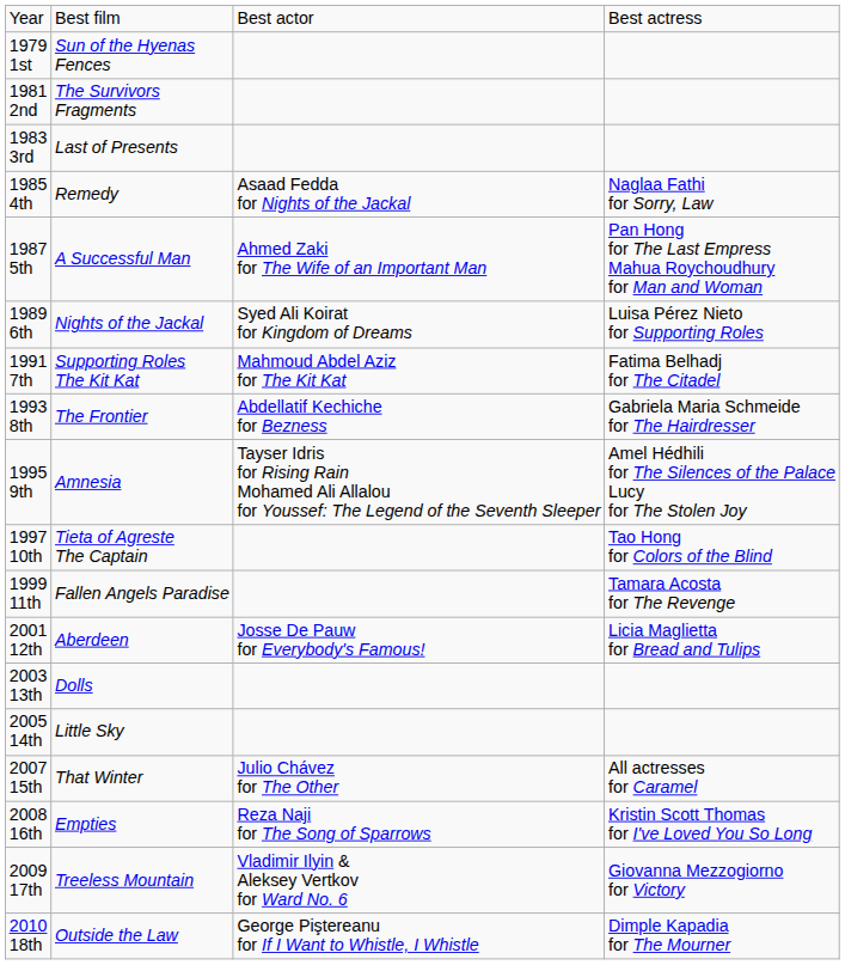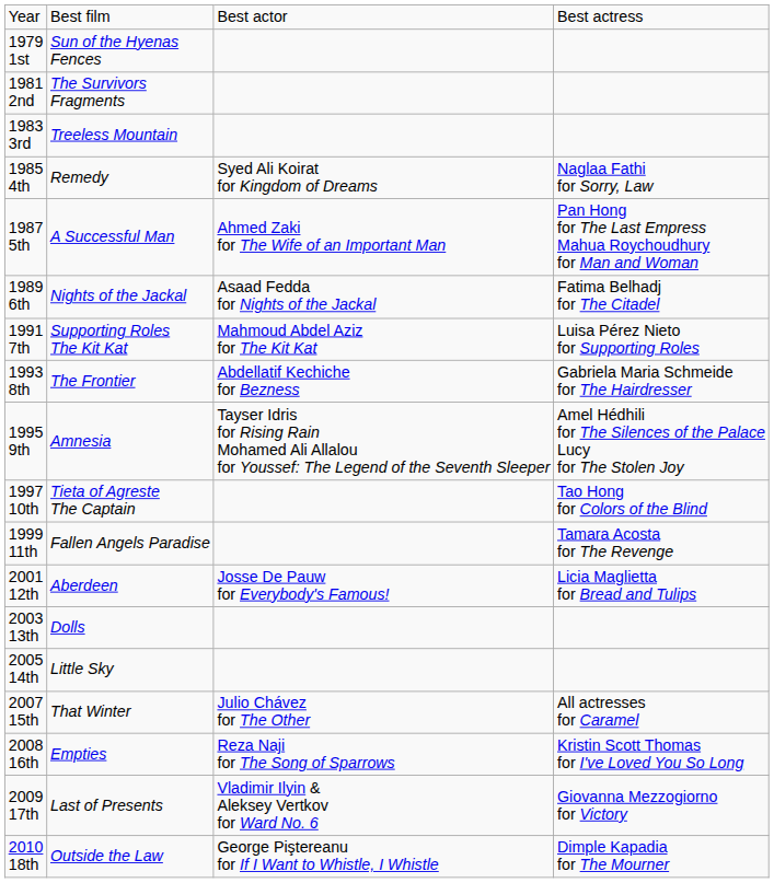1983 3rd | column 2: Last of Presents -> Treeless Mountain
1985 4th | column 3: Asaad Fedda for Nights of the Jackal -> Syed Ali Koirat for Kingdom of Dreams
1989 6th | column 3: Syed Ali Koirat for Kingdom of Dreams -> Asaad Fedda for Nights of the Jackal
1989 6th | column 4: Luisa Pérez Nieto for Supporting Roles -> Fatima Belhadj for The Citadel
1991 7th | column 4: Fatima Belhadj for The Citadel -> Luisa Pérez Nieto for Supporting Roles
2009 17th | column 2: Treeless Mountain -> Last of Presents
